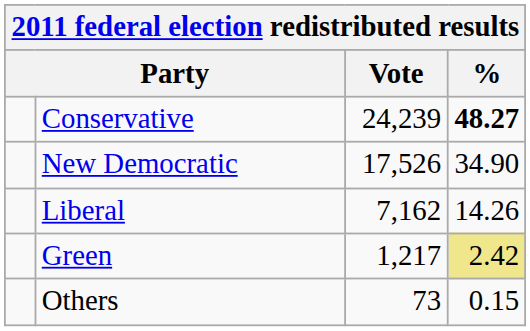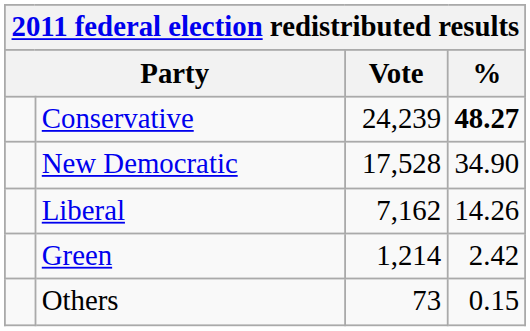New Democratic | Vote: 17,526 -> 17,528
Green | Vote: 1,217 -> 1,214
Green | %: khaki background -> no background
